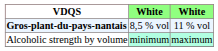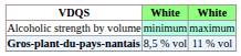rows swapped: Alcoholic strength by volume <-> Gros-plant-du-pays-nantais
